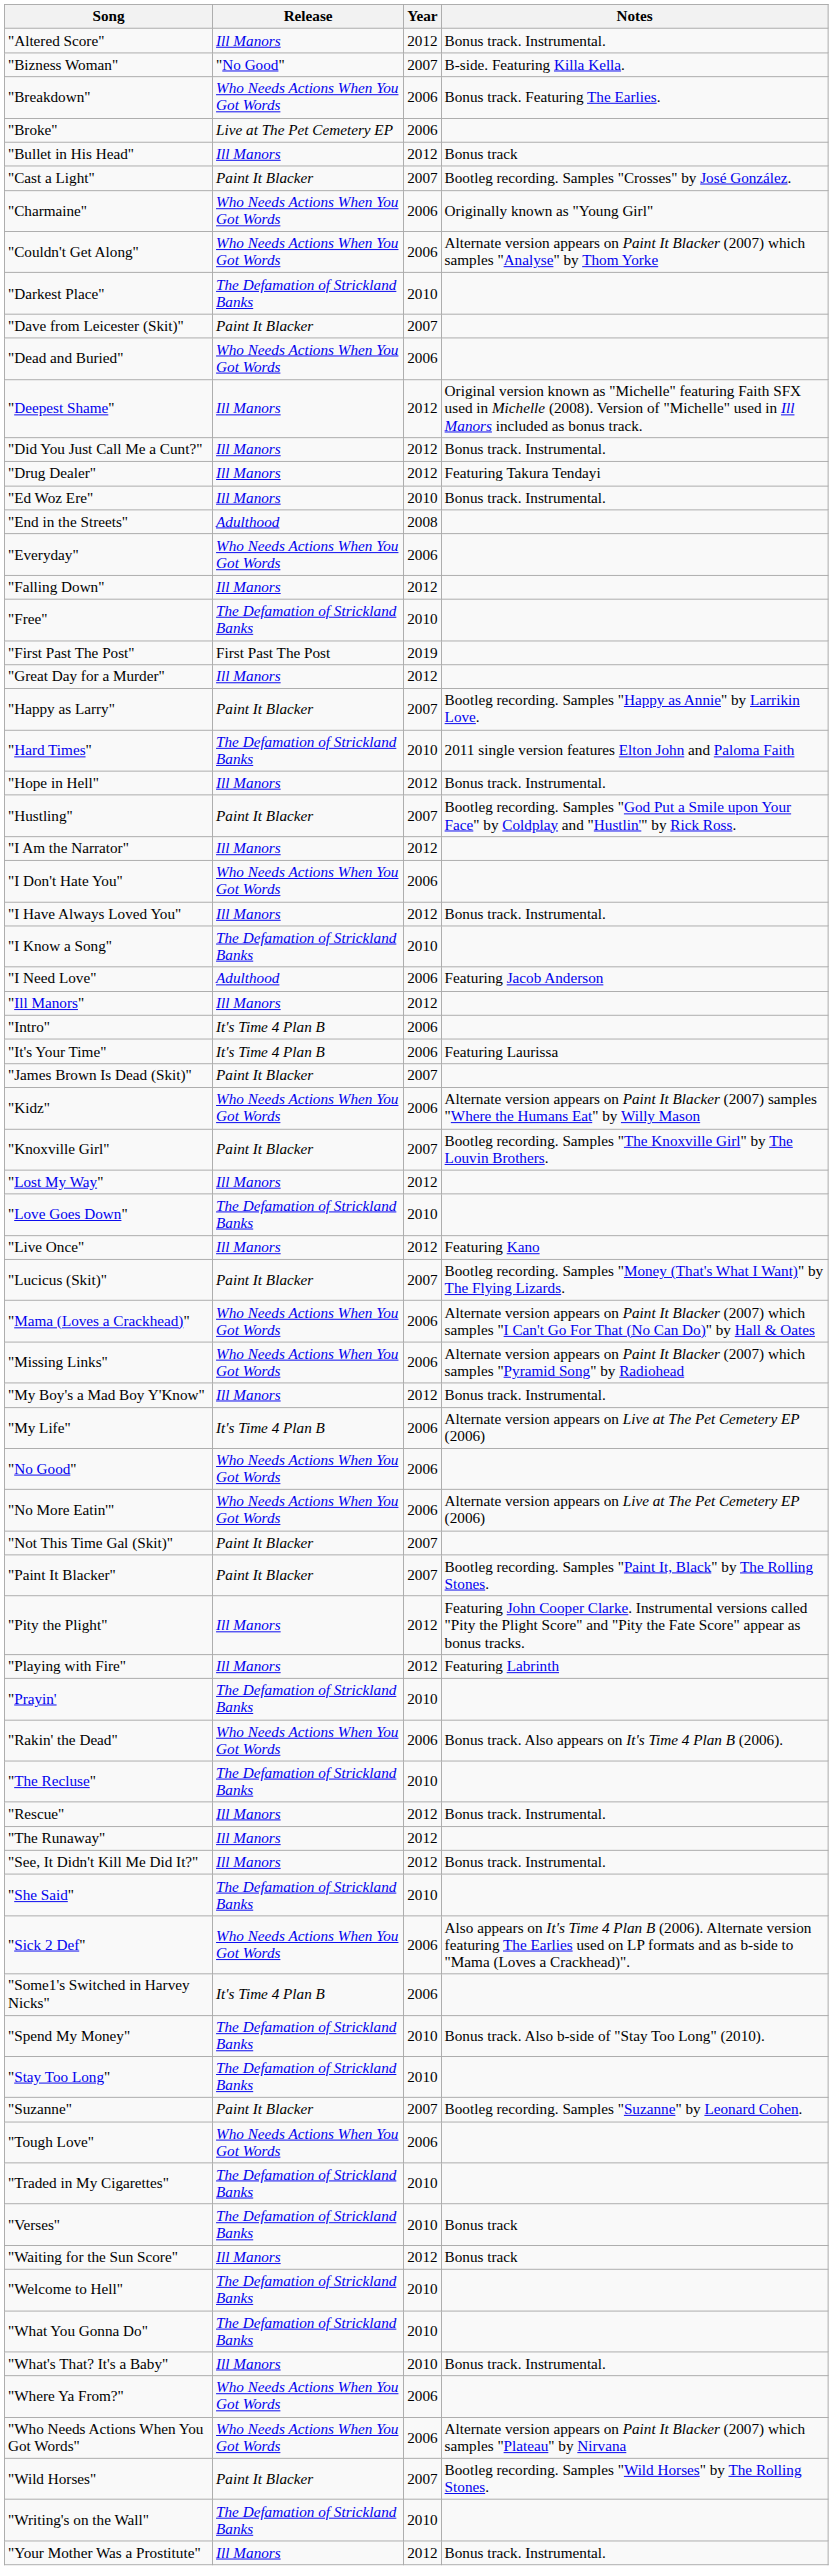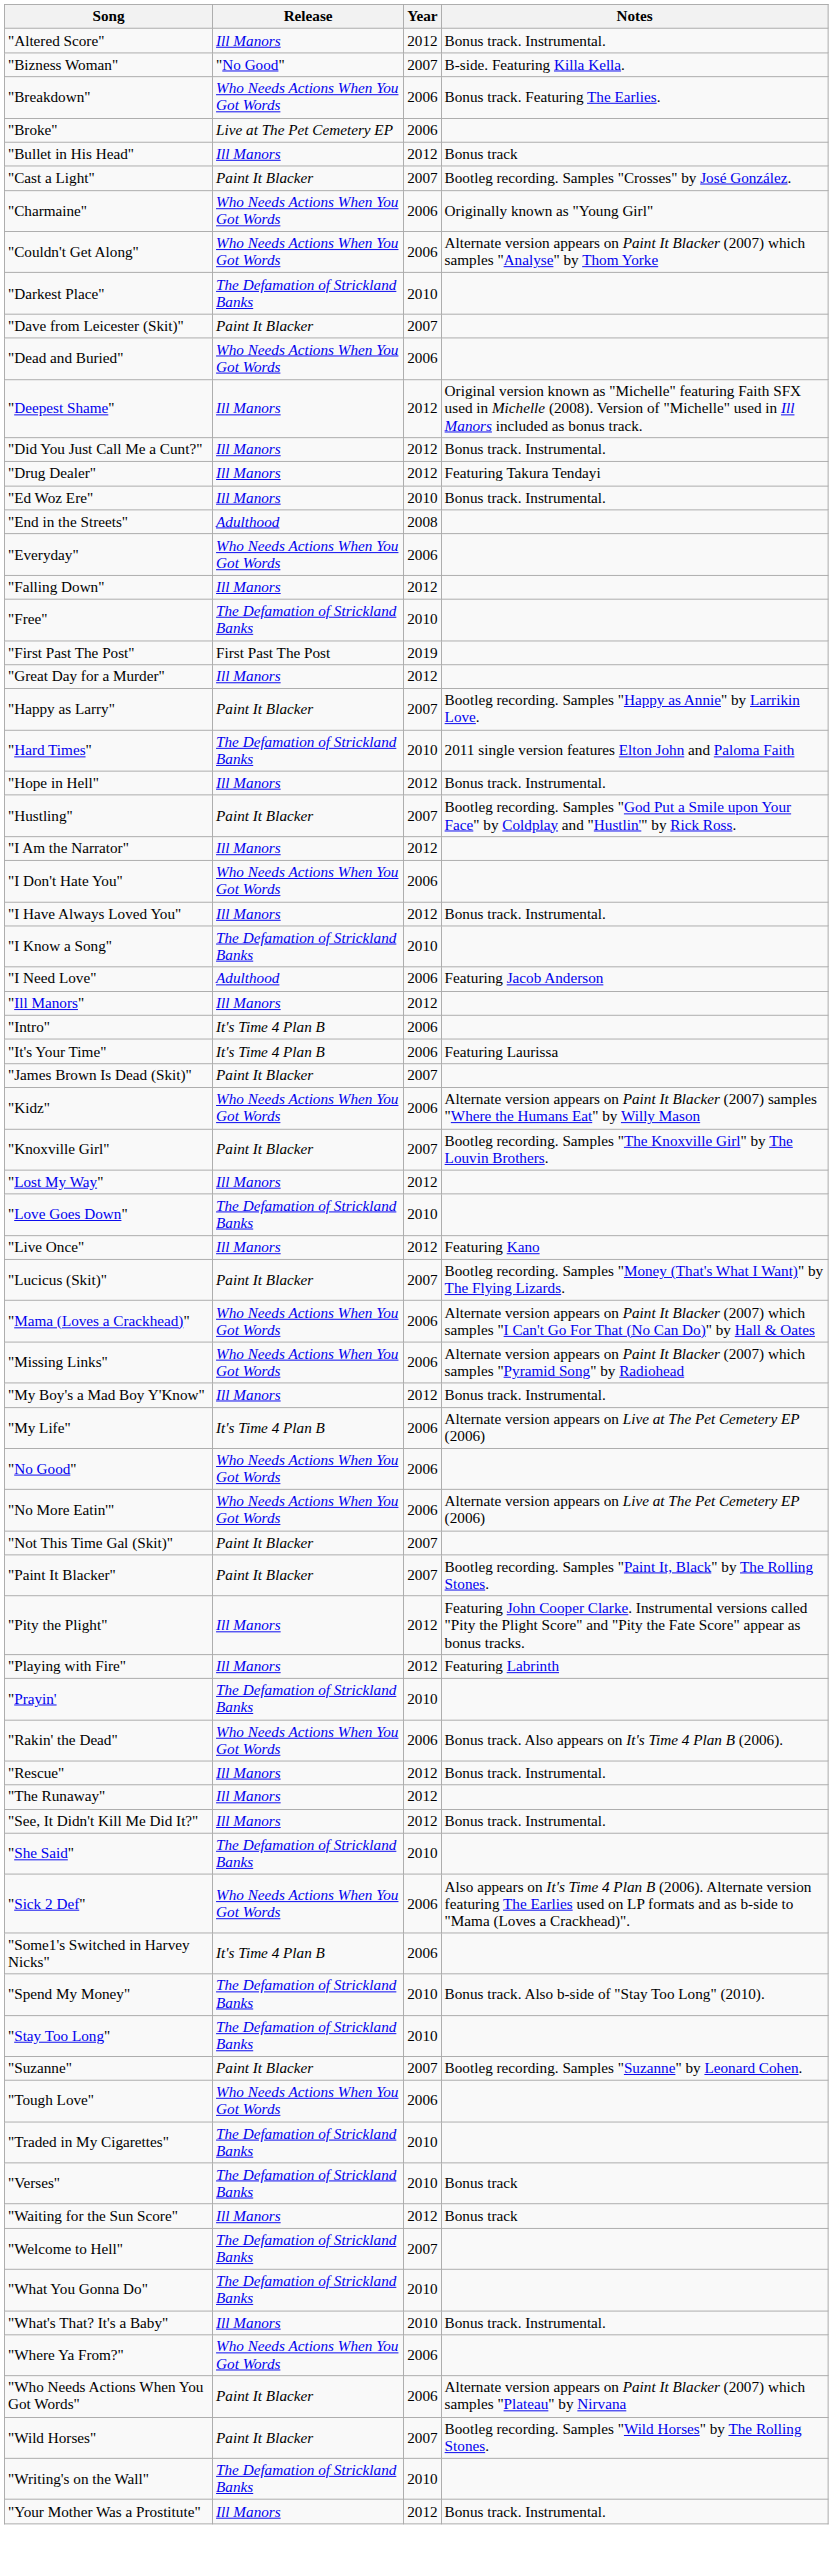- row: "The Recluse" | The Defamation of Strickland Banks | 2010
"Welcome to Hell" | Year: 2010 -> 2007
"Who Needs Actions When You Got Words" | Release: Who Needs Actions When You Got Words -> Paint It Blacker
